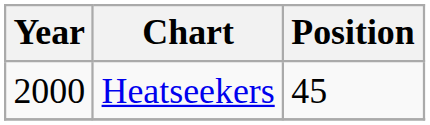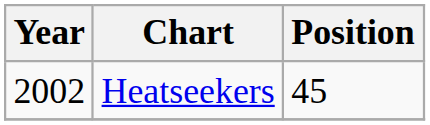Heatseekers | Year: 2000 -> 2002
